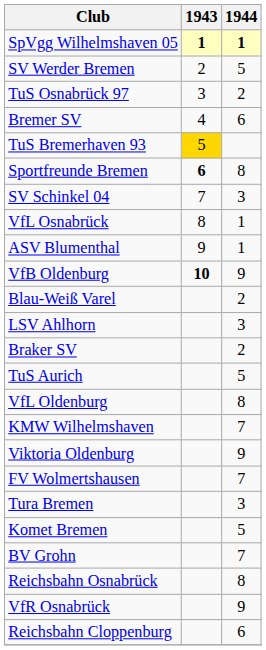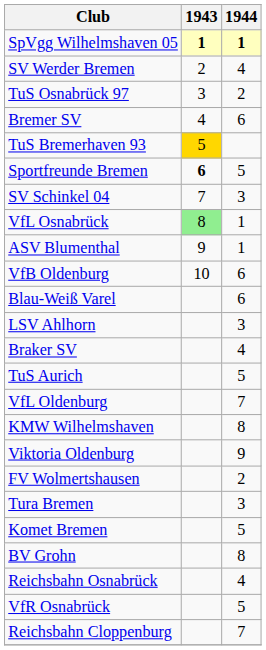SV Werder Bremen | 1944: 5 -> 4
Sportfreunde Bremen | 1944: 8 -> 5
VfL Osnabrück | 1943: no background -> lightgreen background
VfB Oldenburg | 1943: bold -> normal
VfB Oldenburg | 1944: 9 -> 6
Blau-Weiß Varel | 1944: 2 -> 6
Braker SV | 1944: 2 -> 4
VfL Oldenburg | 1944: 8 -> 7
KMW Wilhelmshaven | 1944: 7 -> 8
FV Wolmertshausen | 1944: 7 -> 2
BV Grohn | 1944: 7 -> 8
Reichsbahn Osnabrück | 1944: 8 -> 4
VfR Osnabrück | 1944: 9 -> 5
Reichsbahn Cloppenburg | 1944: 6 -> 7
